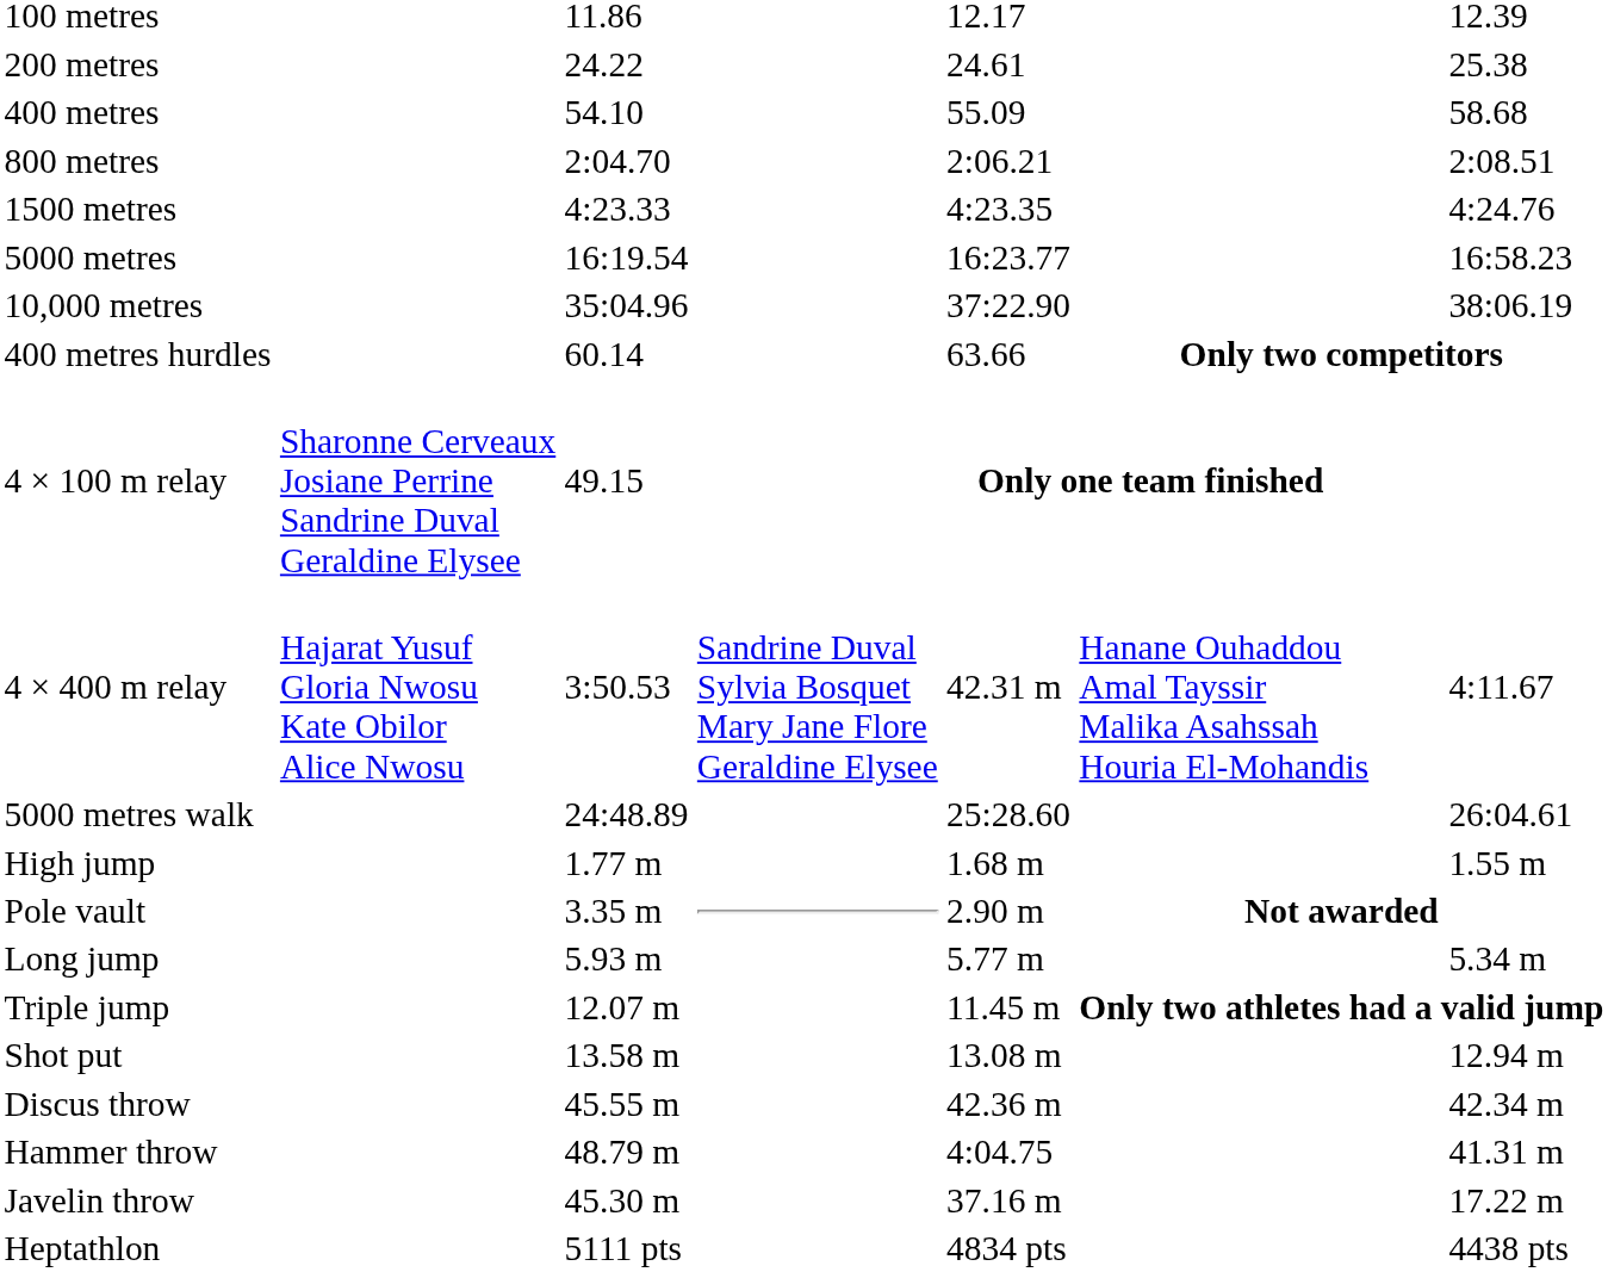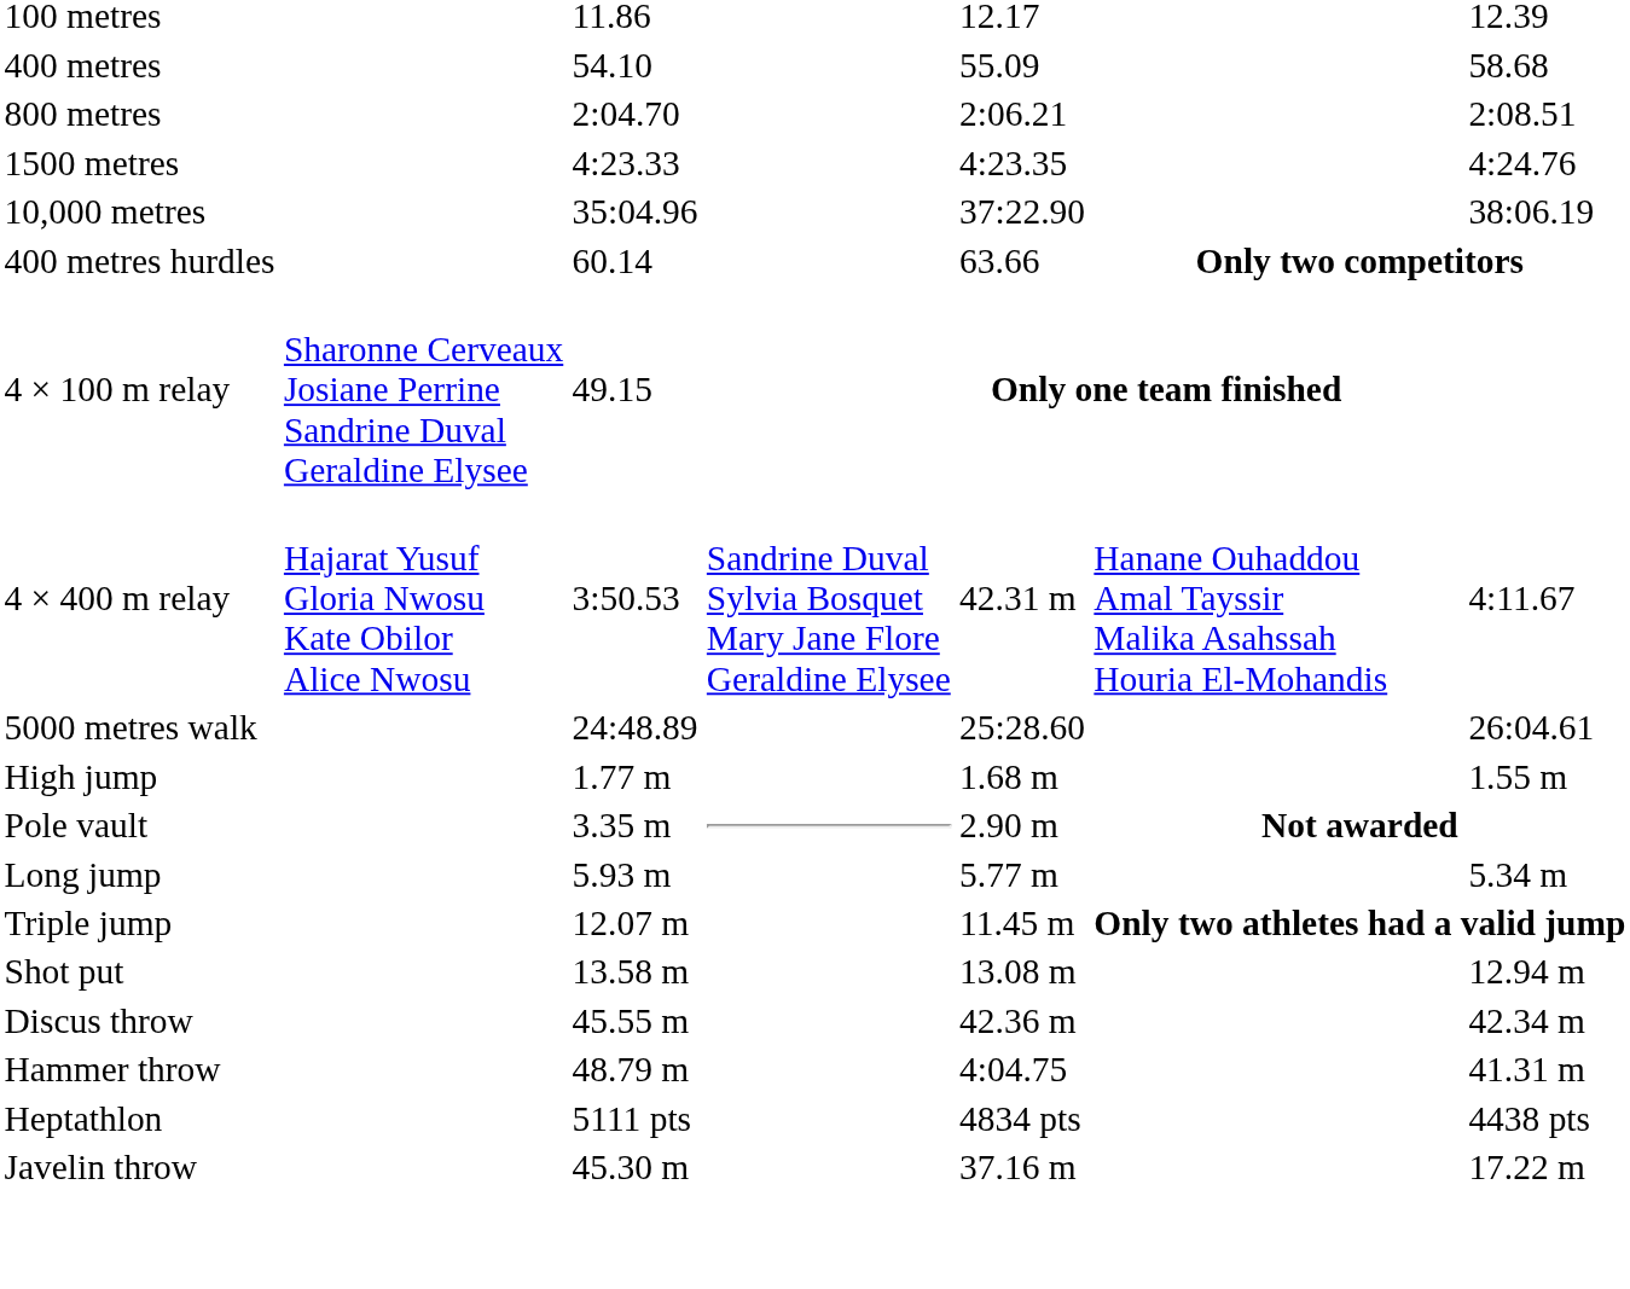- row: 200 metres | 24.22 | 24.61 | 25.38
- row: 5000 metres | 16:19.54 | 16:23.77 | 16:58.23
rows swapped: Javelin throw <-> Heptathlon
